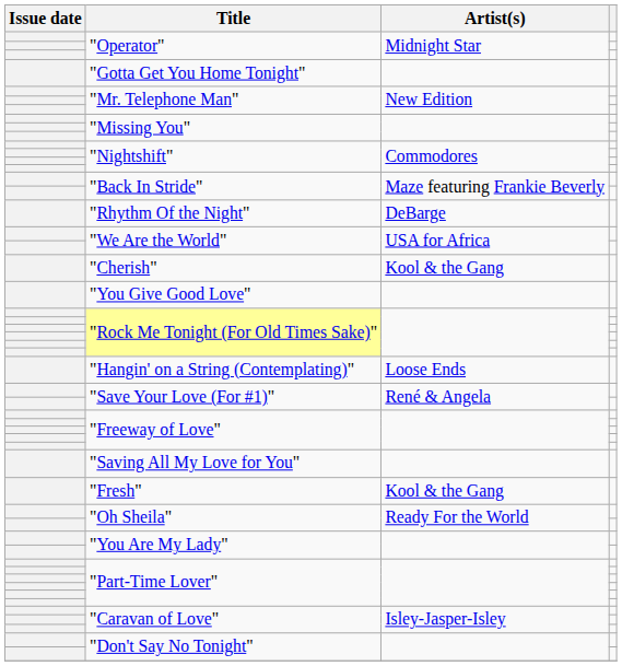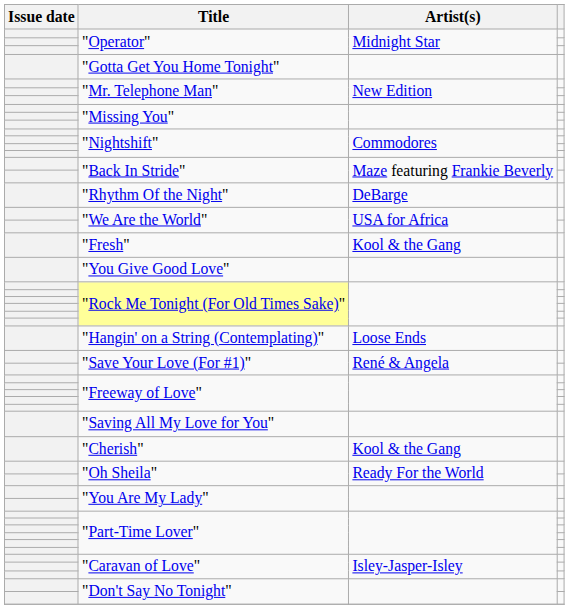rows swapped: "Fresh" <-> "Cherish"
